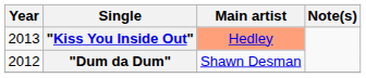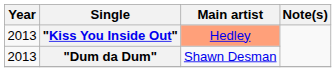"Dum da Dum" | Year: 2012 -> 2013
